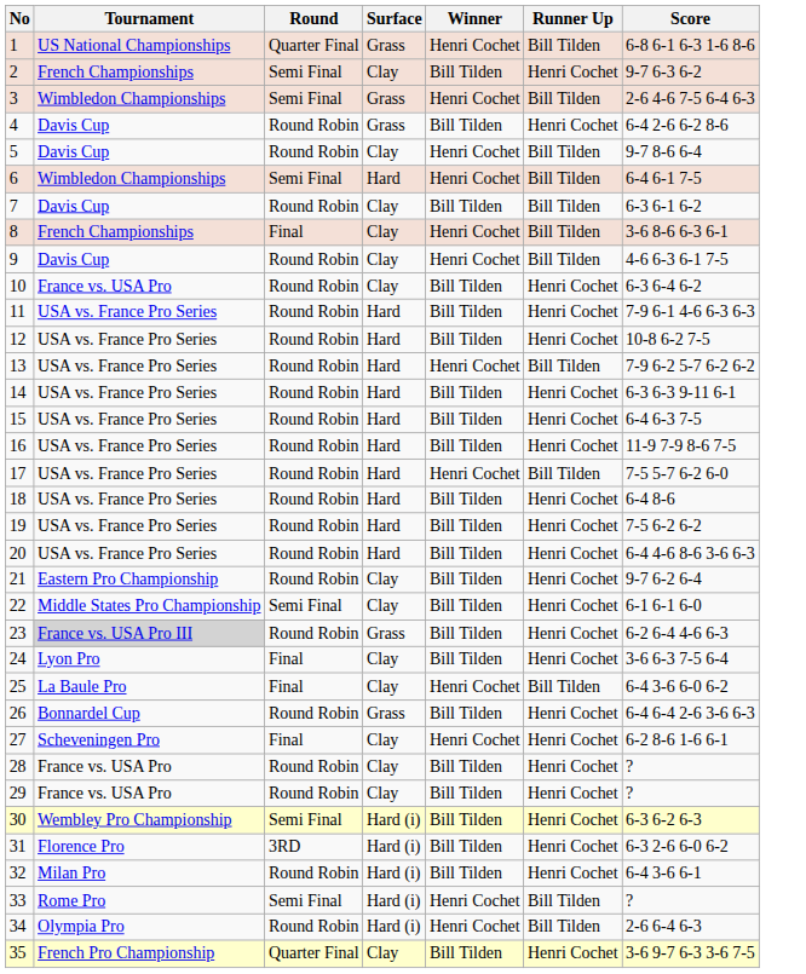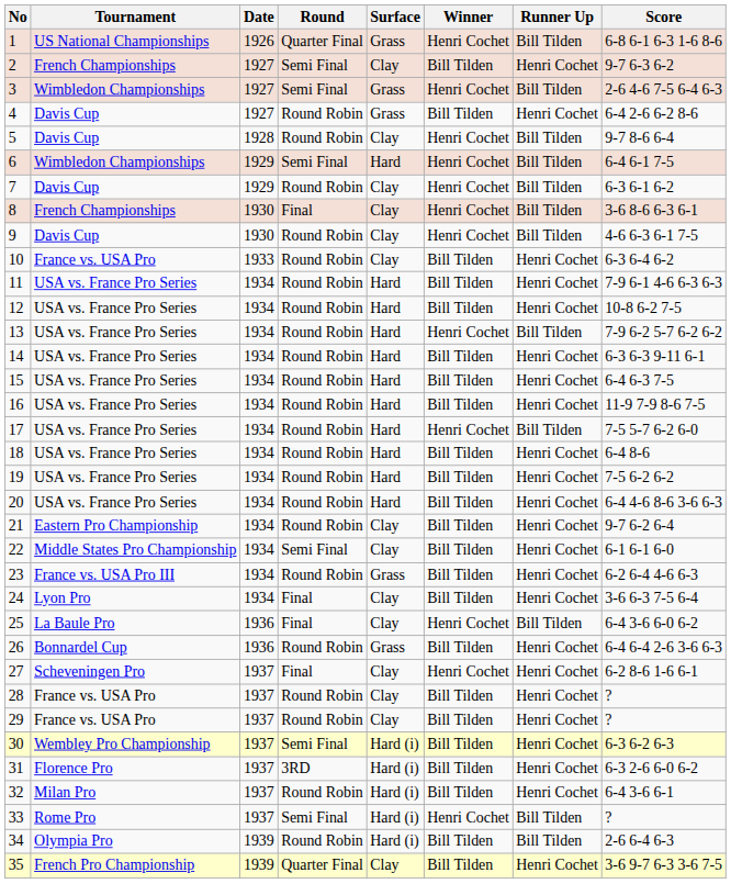+ column: Date | 1926 | 1927 | 1927 | 1927 | 1928 | 1929 | 1929 | 1930 | 1930 | 1933 | 1934 | 1934 | 1934 | 1934 | 1934 | 1934 | 1934 | 1934 | 1934 | 1934 | 1934 | 1934 | 1934 | 1934 | 1936 | 1936 | 1937 | 1937 | 1937 | 1937 | 1937 | 1937 | 1937 | 1939 | 1939
7 | Winner: Bill Tilden -> Henri Cochet
23 | Tournament: lightgrey background -> no background
34 | Winner: Henri Cochet -> Bill Tilden
